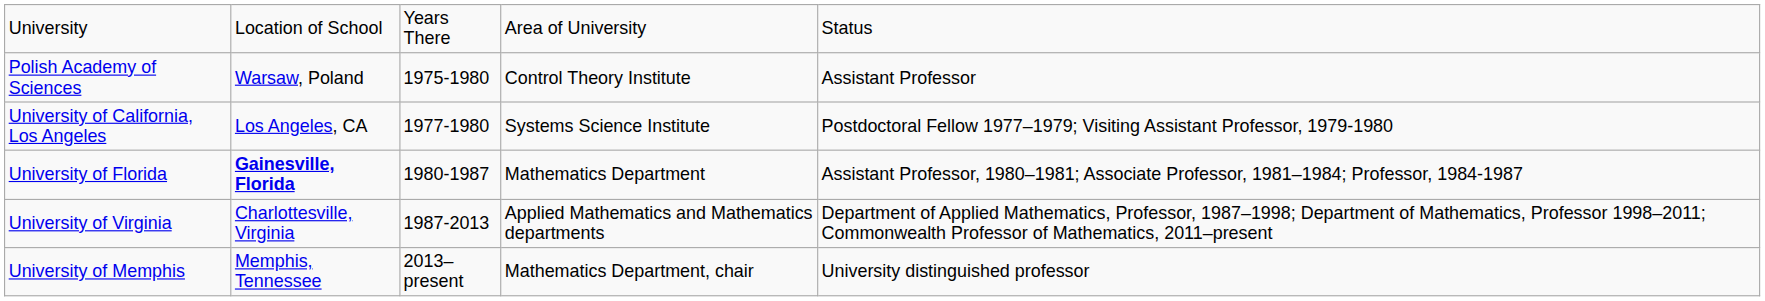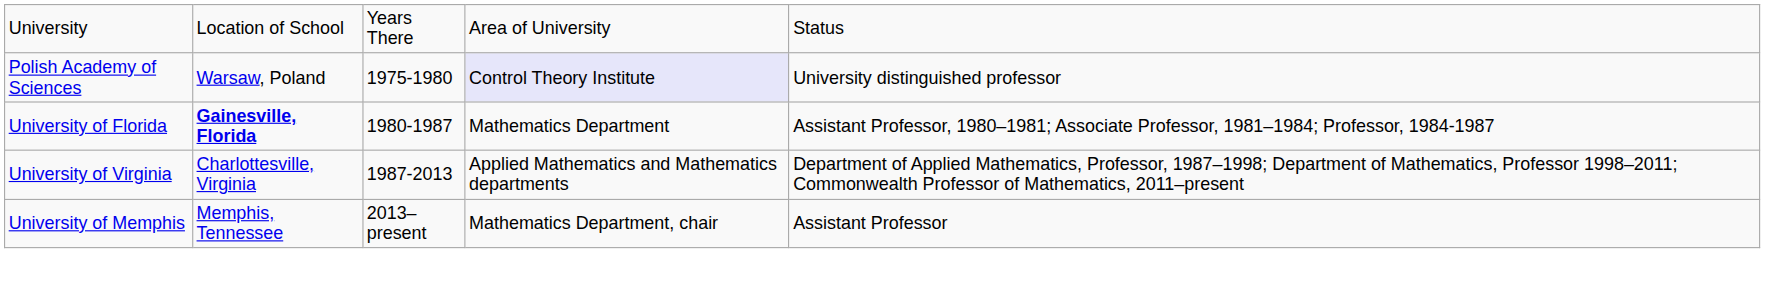Polish Academy of Sciences | column 4: no background -> lavender background
Polish Academy of Sciences | column 5: Assistant Professor -> University distinguished professor
- row: University of California, Los Angeles | Los Angeles, CA | 1977-1980 | Systems Science Institute | Postdoctoral Fellow 1977–1979; Visiting Assistant Professor, 1979-1980
University of Memphis | column 5: University distinguished professor -> Assistant Professor
